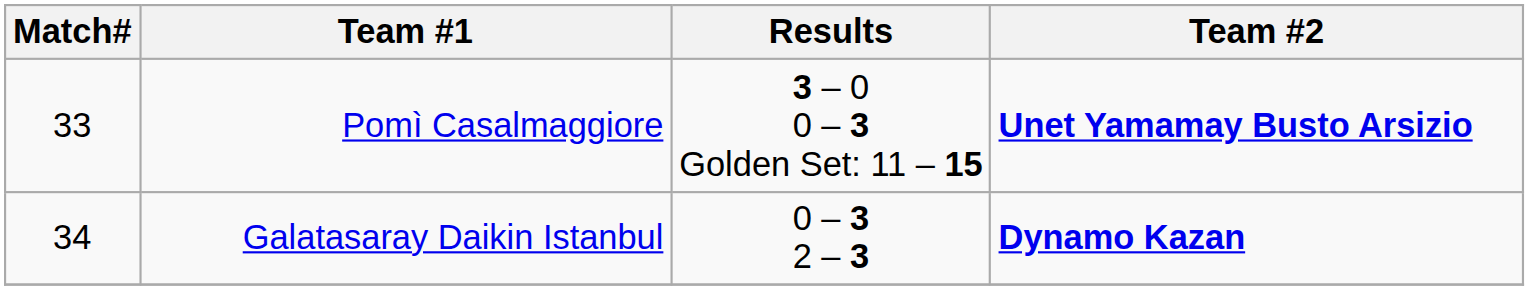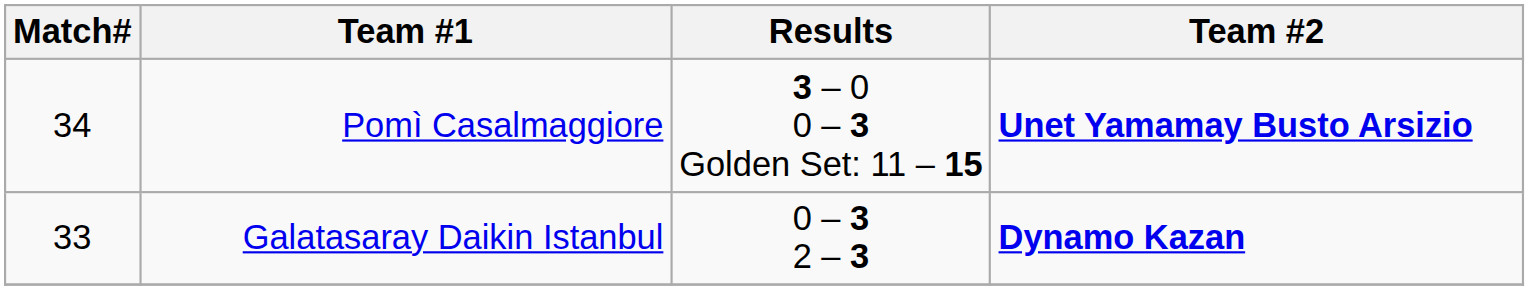Pomì Casalmaggiore | Match#: 33 -> 34
Galatasaray Daikin Istanbul | Match#: 34 -> 33
